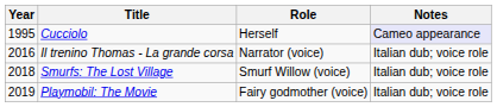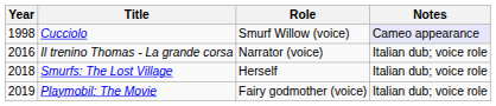Cucciolo | Year: 1995 -> 1998
Cucciolo | Role: Herself -> Smurf Willow (voice)
Smurfs: The Lost Village | Role: Smurf Willow (voice) -> Herself
